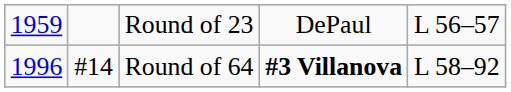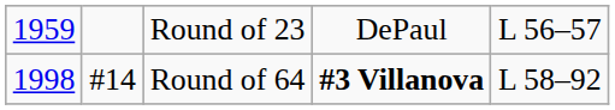Round of 64 | column 1: 1996 -> 1998
